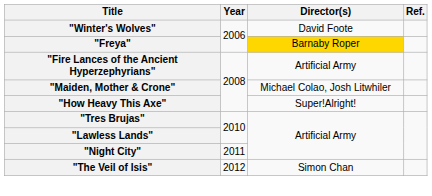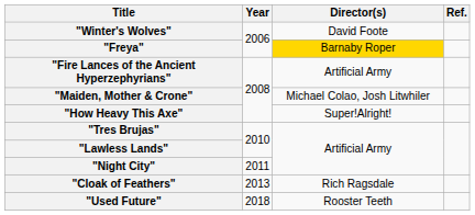- row: "The Veil of Isis" | 2012 | Simon Chan
+ row: "Cloak of Feathers" | 2013 | Rich Ragsdale
+ row: "Used Future" | 2018 | Rooster Teeth
